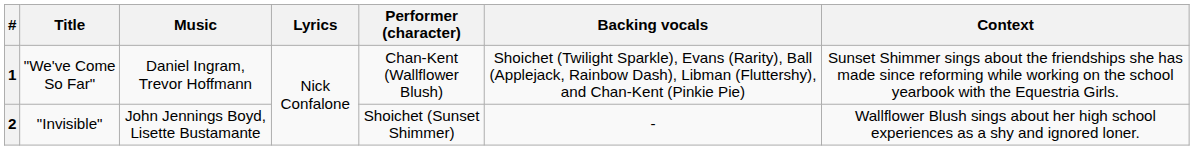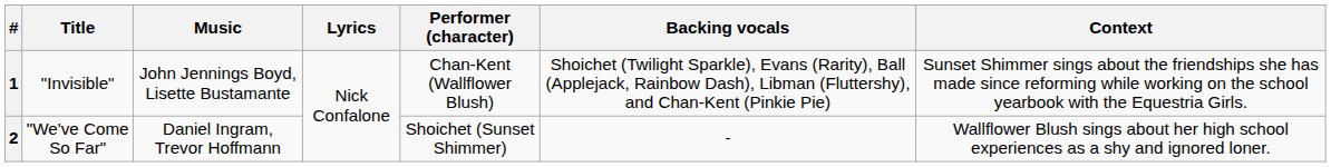1 | Title: "We've Come So Far" -> "Invisible"
1 | Music: Daniel Ingram, Trevor Hoffmann -> John Jennings Boyd, Lisette Bustamante
2 | Title: "Invisible" -> "We've Come So Far"
2 | Music: John Jennings Boyd, Lisette Bustamante -> Daniel Ingram, Trevor Hoffmann
